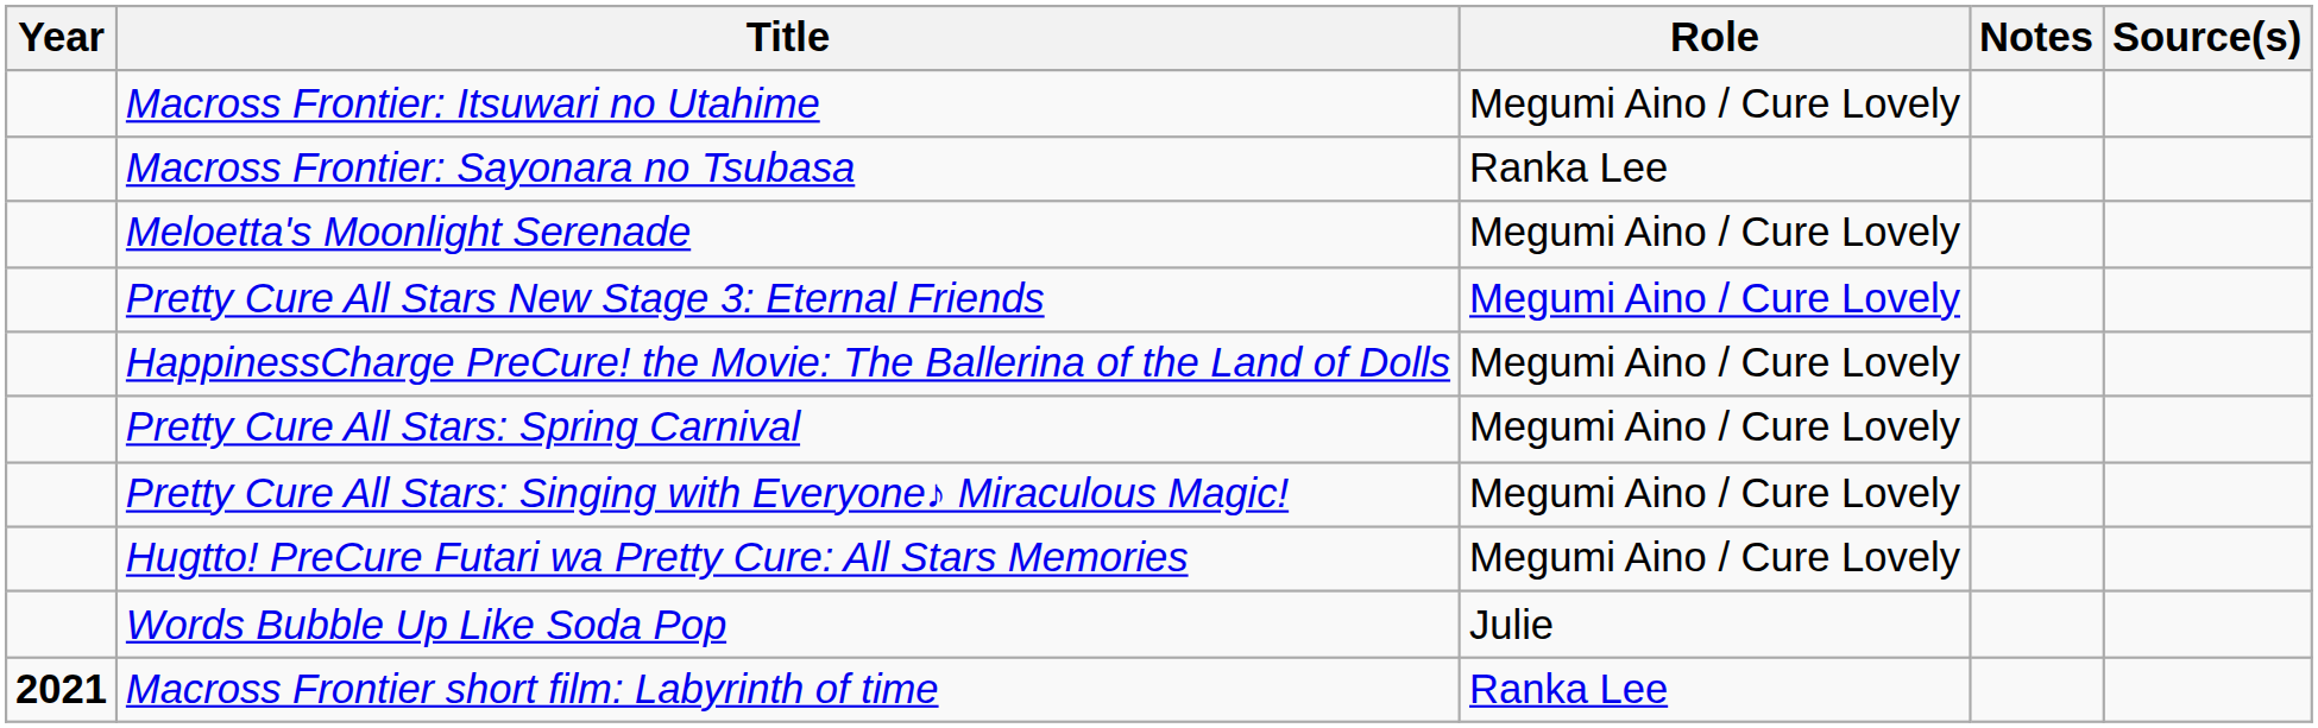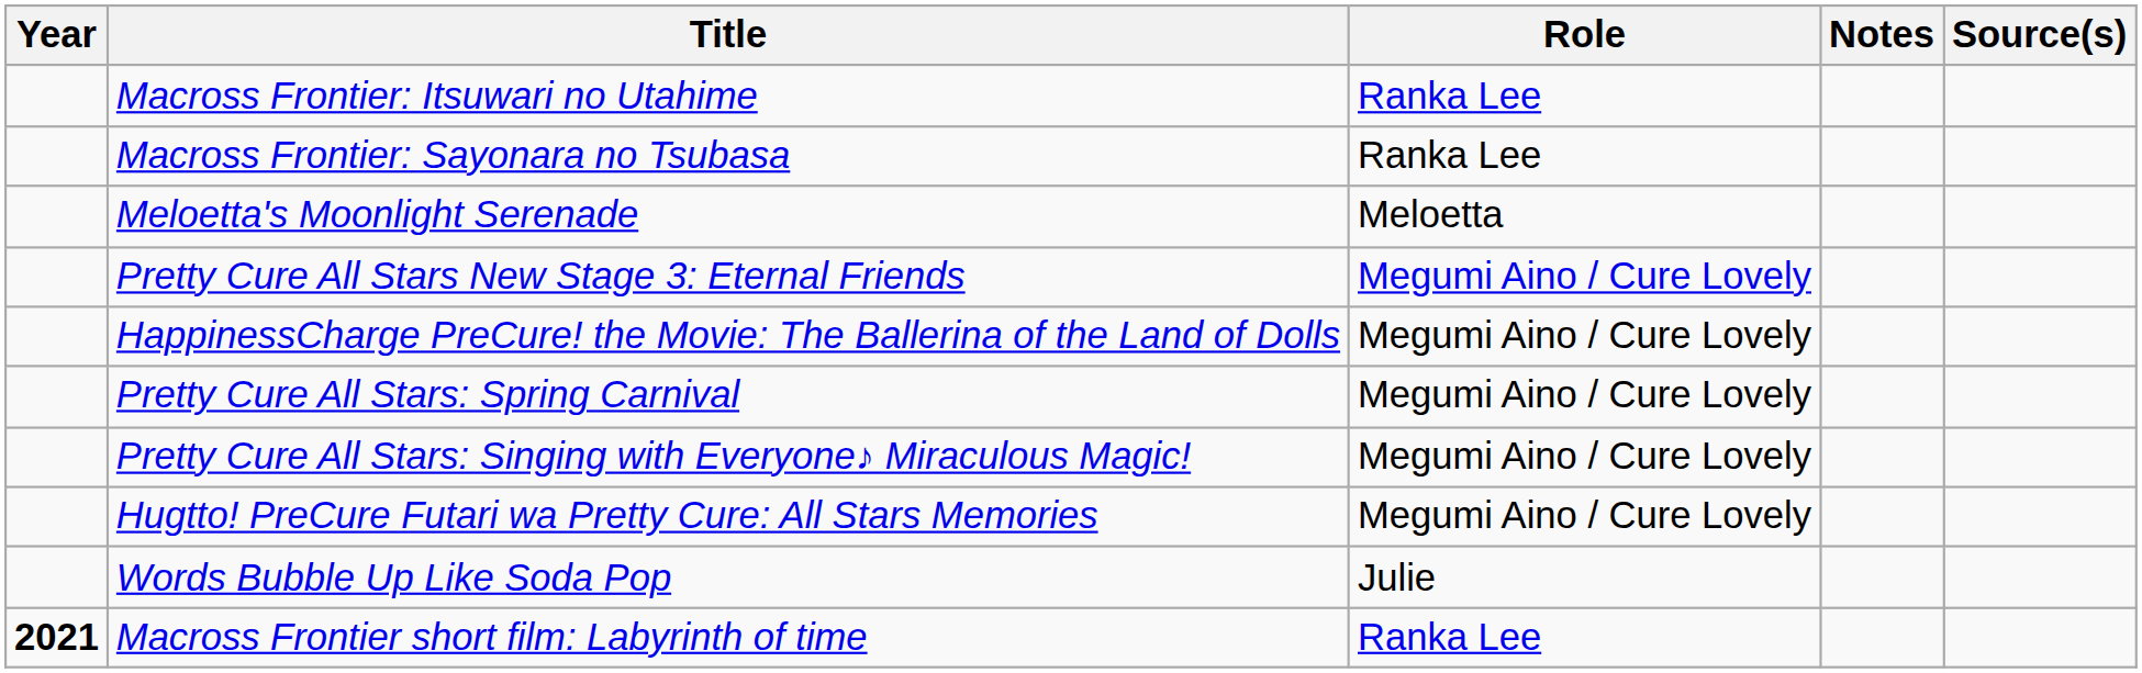Macross Frontier: Itsuwari no Utahime | Role: Megumi Aino / Cure Lovely -> Ranka Lee
Meloetta's Moonlight Serenade | Role: Megumi Aino / Cure Lovely -> Meloetta
